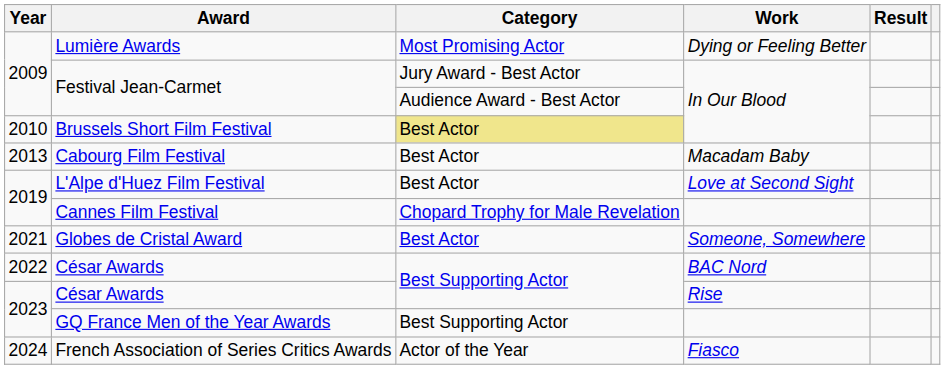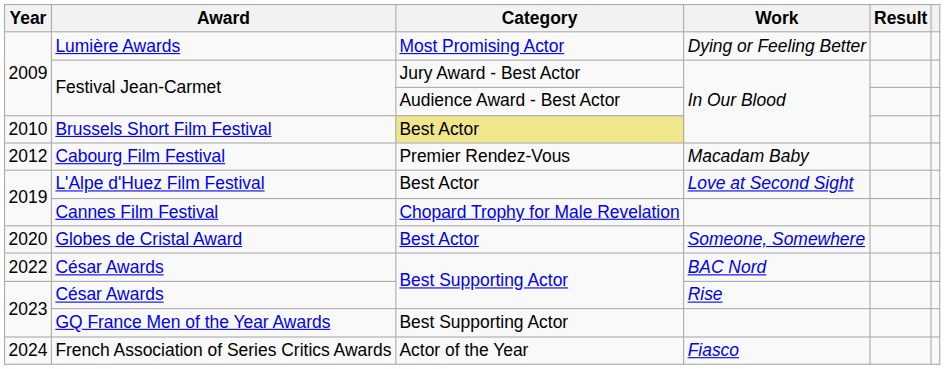Cabourg Film Festival | Year: 2013 -> 2012
Cabourg Film Festival | Category: Best Actor -> Premier Rendez-Vous
Globes de Cristal Award | Year: 2021 -> 2020
